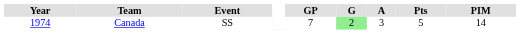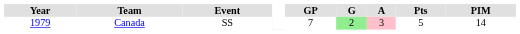Canada | Year: 1974 -> 1979
Canada | A: no background -> pink background
